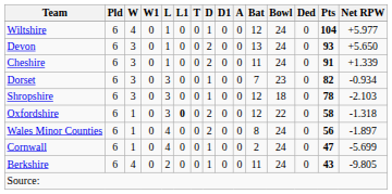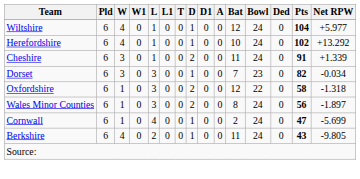+ row: Herefordshire | 6 | 4 | 0 | 1 | 0 | 0 | 1 | 0 | 0 | 10 | 24 | 0 | 102 | +13.292
- row: Devon | 6 | 3 | 0 | 1 | 0 | 0 | 2 | 0 | 0 | 13 | 24 | 0 | 93 | +5.650
Dorset | Net RPW: -0.934 -> -0.034
- row: Shropshire | 6 | 3 | 0 | 3 | 0 | 0 | 1 | 0 | 0 | 12 | 18 | 0 | 78 | -2.103
Oxfordshire | L1: bold -> normal
Wales Minor Counties | L: 4 -> 3
